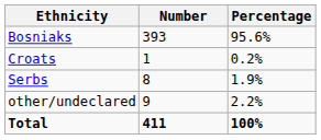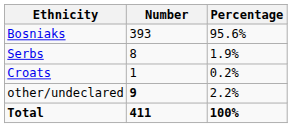rows swapped: Serbs <-> Croats
other/undeclared | Number: normal -> bold
